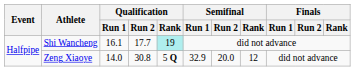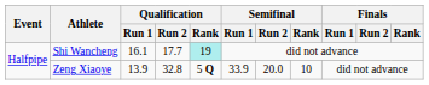Zeng Xiaoye | Qualification / Run 1: 14.0 -> 13.9
Zeng Xiaoye | Qualification / Run 2: 30.8 -> 32.8
Zeng Xiaoye | Semifinal / Run 1: 32.9 -> 33.9
Zeng Xiaoye | Semifinal / Rank: 12 -> 10
